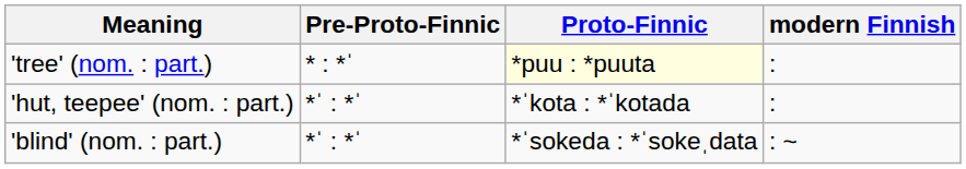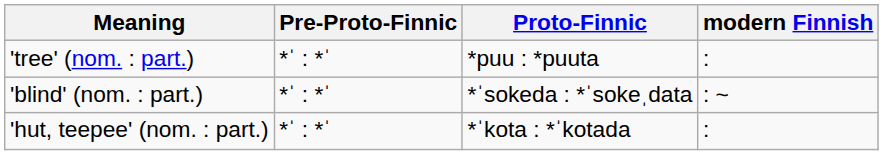'tree' (nom. : part.) | Pre-Proto-Finnic: * : *ˈ -> *ˈ : *ˈ
'tree' (nom. : part.) | Proto-Finnic: lightyellow background -> no background
rows swapped: 'hut, teepee' (nom. : part.) <-> 'blind' (nom. : part.)
